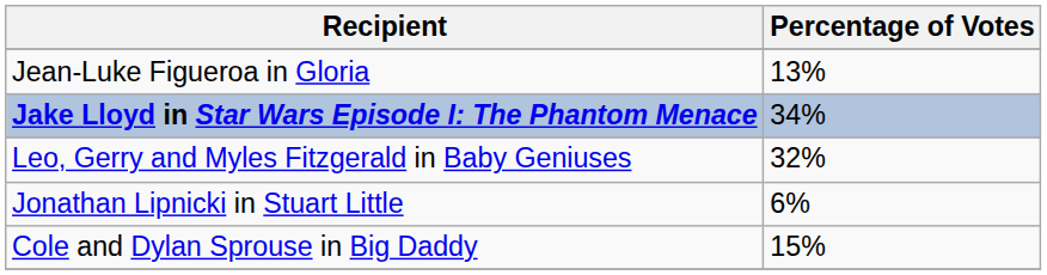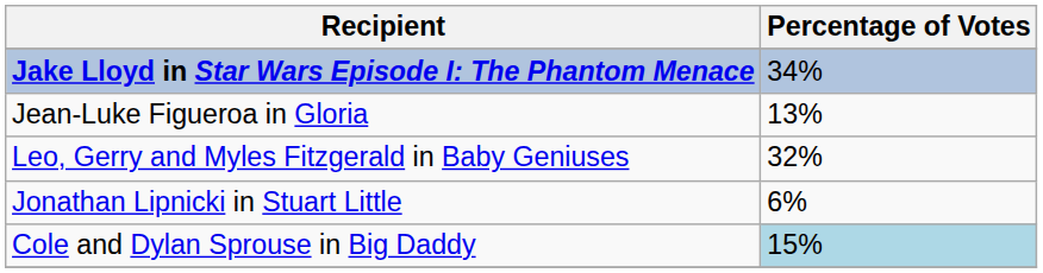rows swapped: Jake Lloyd in Star Wars Episode I: The Phantom Menace <-> Jean-Luke Figueroa in Gloria
Cole and Dylan Sprouse in Big Daddy | Percentage of Votes: no background -> lightblue background
